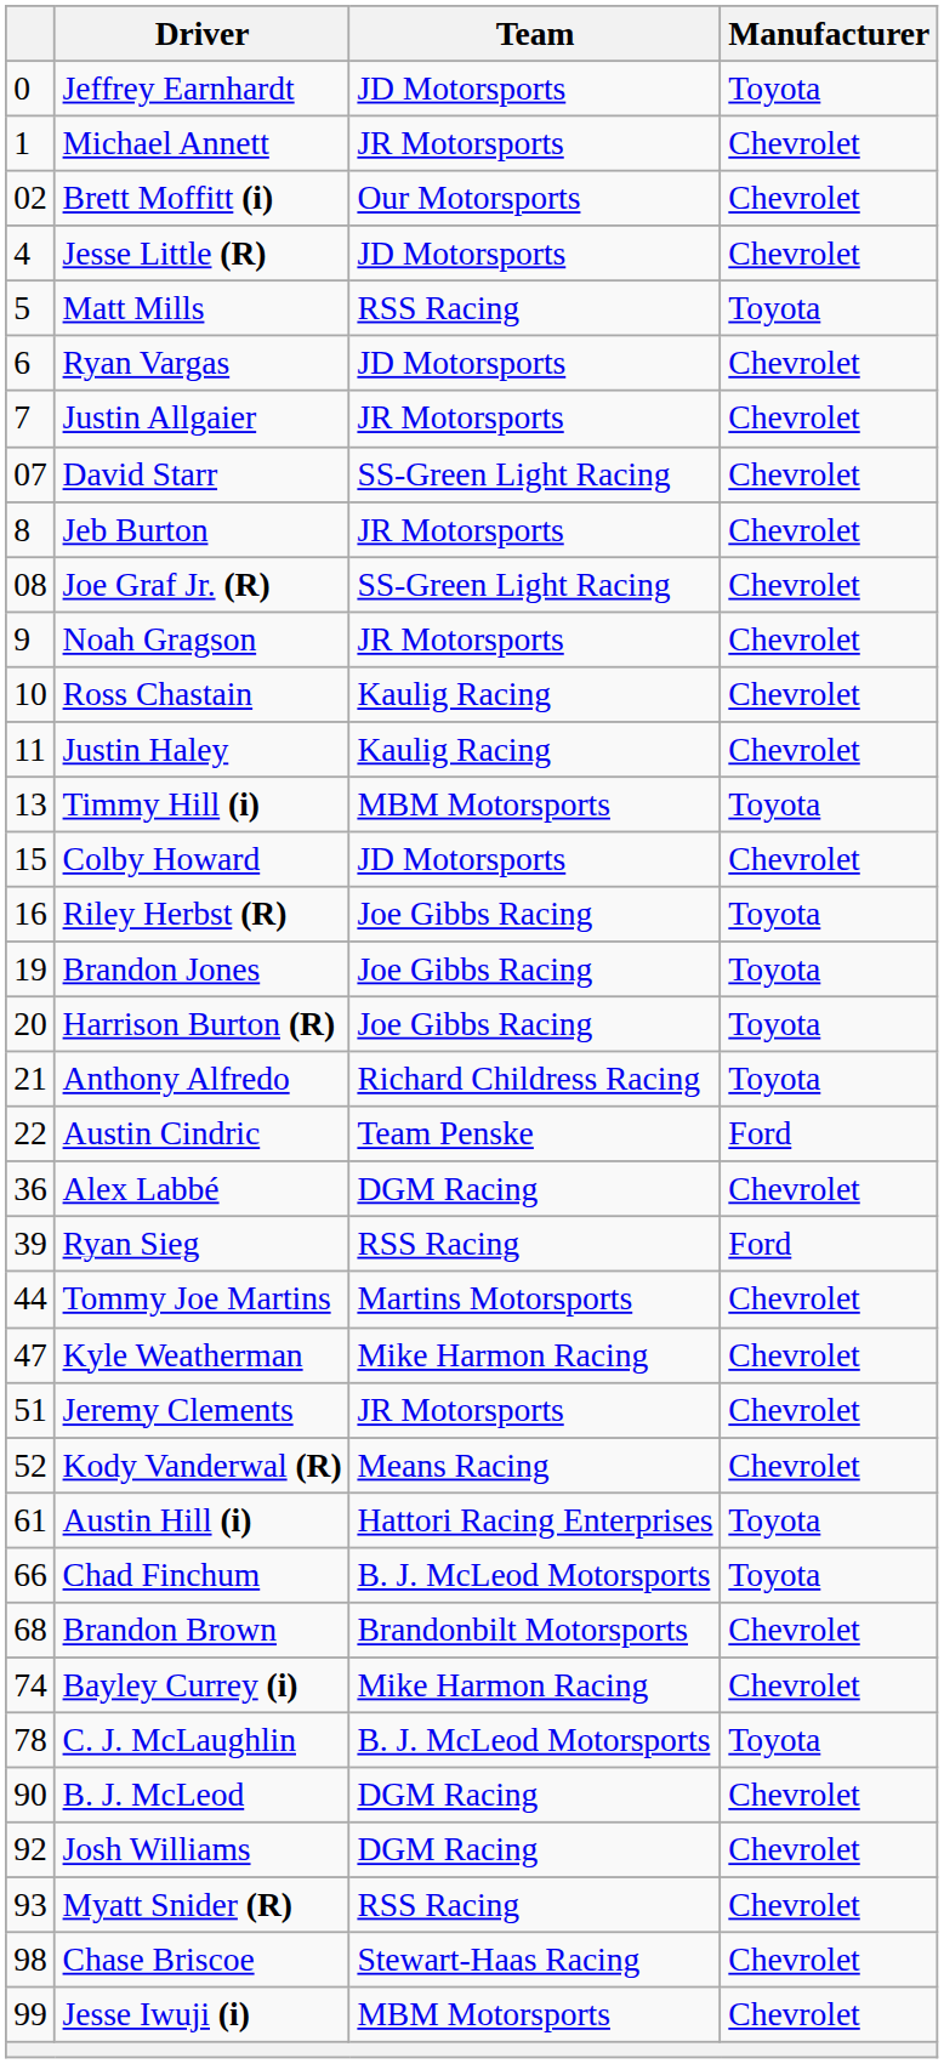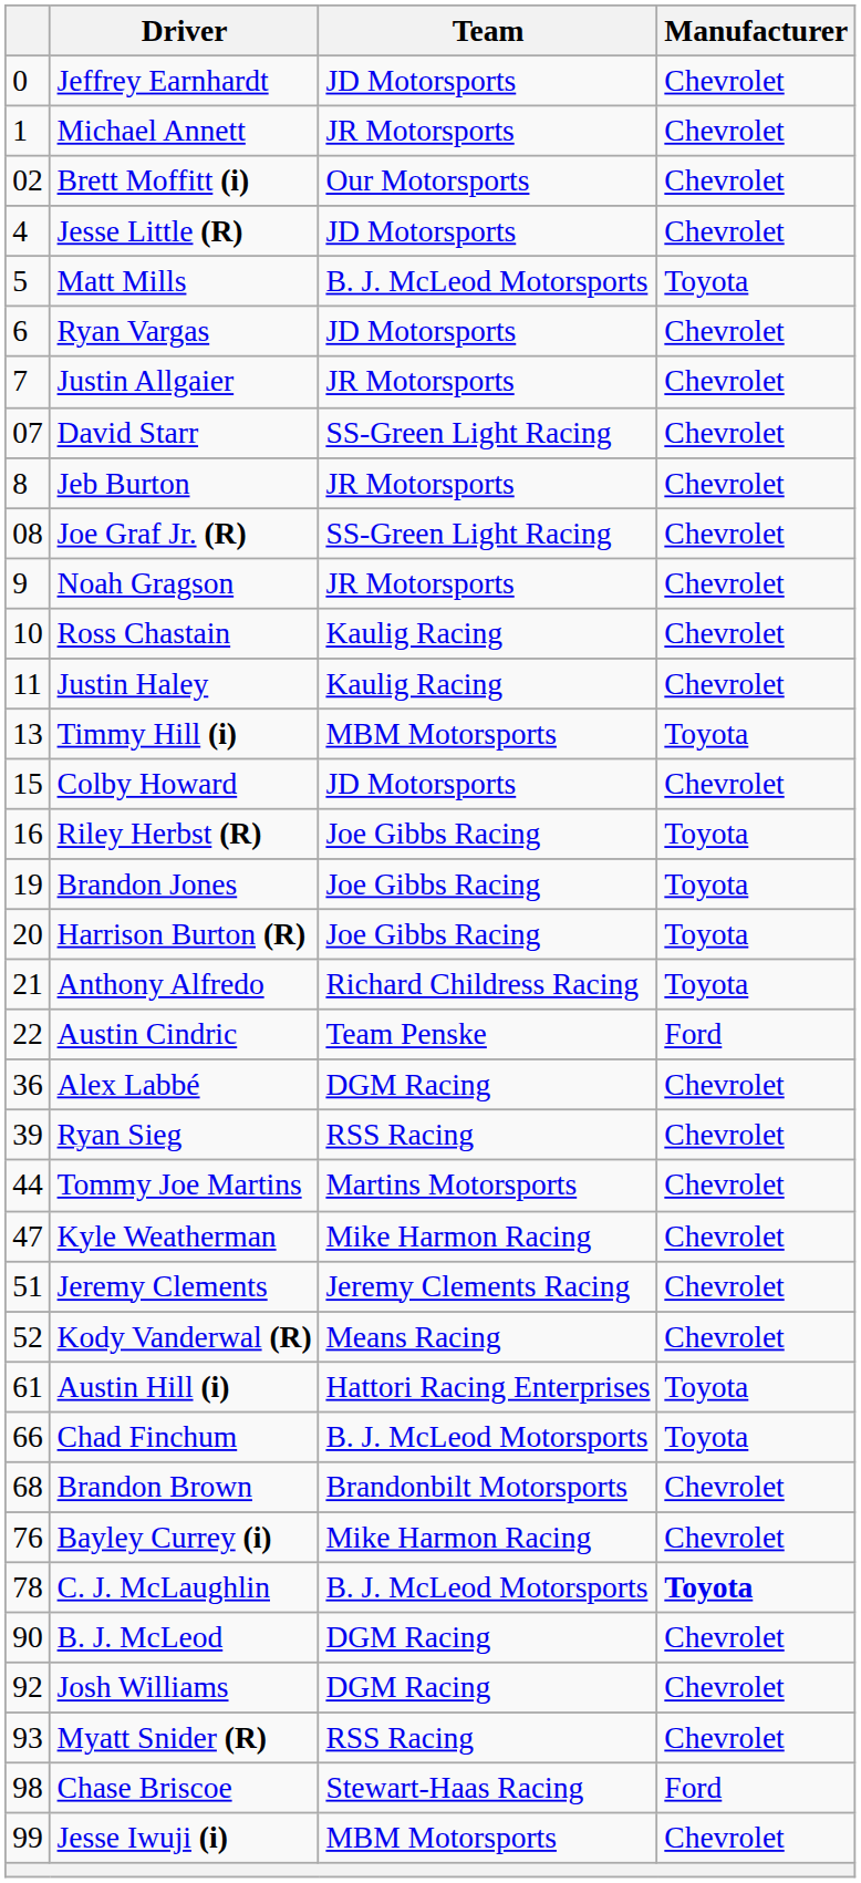Jeffrey Earnhardt | Manufacturer: Toyota -> Chevrolet
Matt Mills | Team: RSS Racing -> B. J. McLeod Motorsports
Ryan Sieg | Manufacturer: Ford -> Chevrolet
Jeremy Clements | Team: JR Motorsports -> Jeremy Clements Racing
Bayley Currey (i) | column 1: 74 -> 76
C. J. McLaughlin | Manufacturer: normal -> bold
Chase Briscoe | Manufacturer: Chevrolet -> Ford
